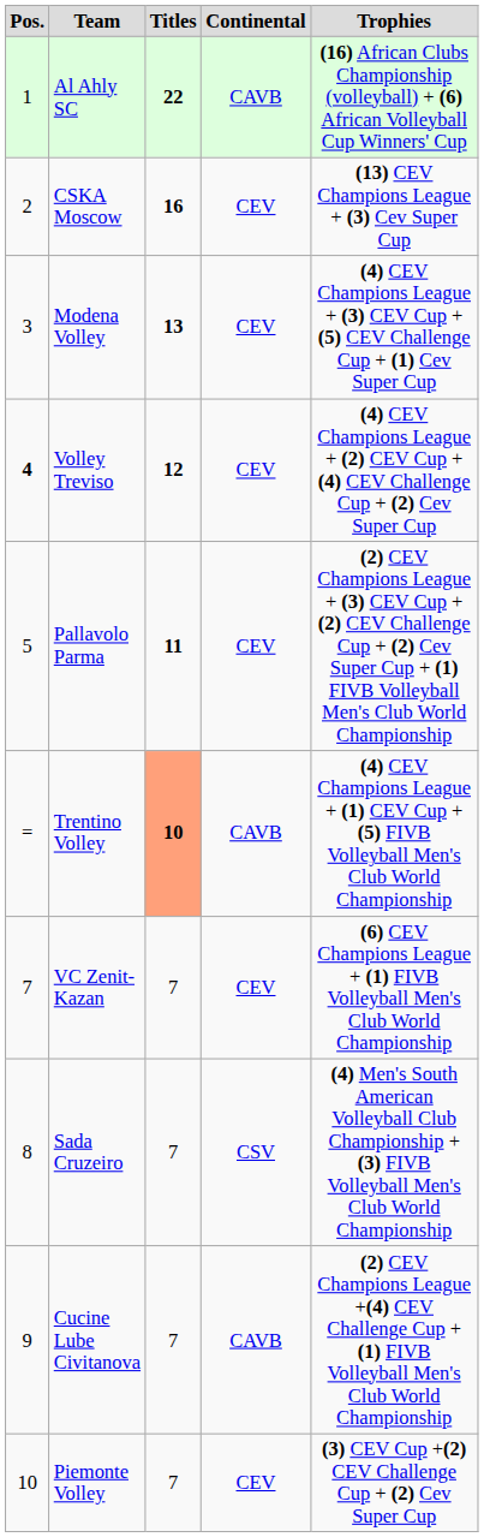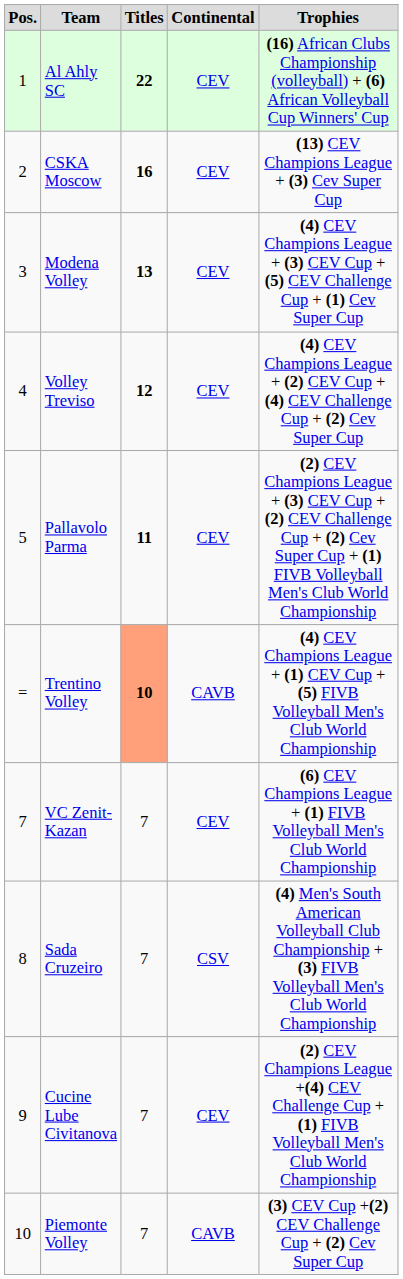Al Ahly SC | Continental: CAVB -> CEV
Volley Treviso | Pos.: bold -> normal
Cucine Lube Civitanova | Continental: CAVB -> CEV
Piemonte Volley | Continental: CEV -> CAVB
